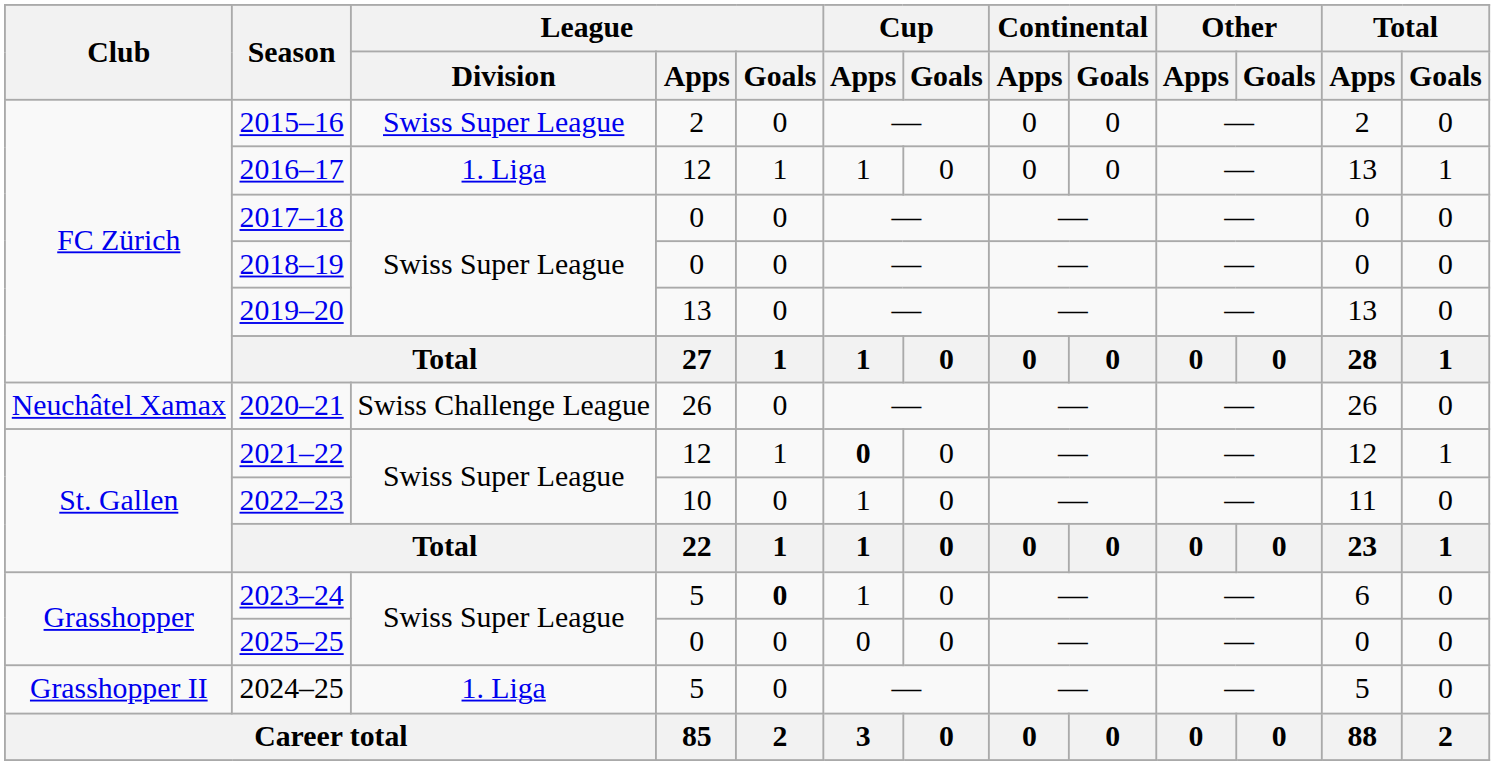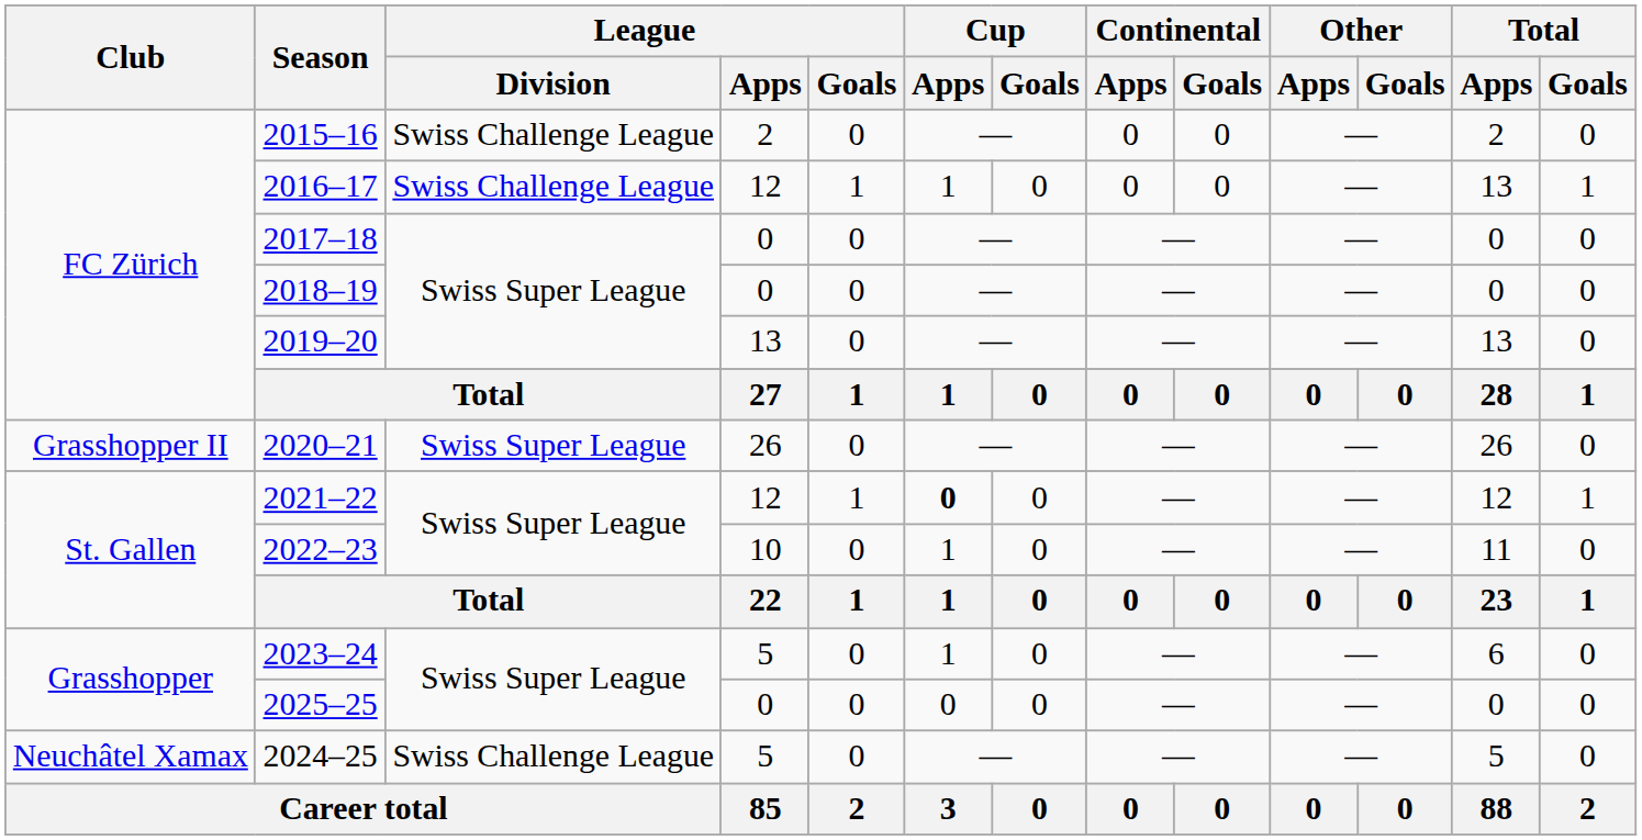2015–16 | League / Division: Swiss Super League -> Swiss Challenge League
2016–17 | League / Division: 1. Liga -> Swiss Challenge League
2020–21 | Club: Neuchâtel Xamax -> Grasshopper II
2020–21 | League / Division: Swiss Challenge League -> Swiss Super League
2023–24 | League / Goals: bold -> normal
2024–25 | Club: Grasshopper II -> Neuchâtel Xamax
2024–25 | League / Division: 1. Liga -> Swiss Challenge League
